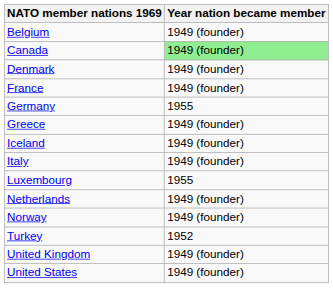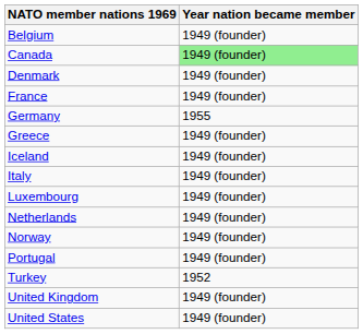Luxembourg | Year nation became member: 1955 -> 1949 (founder)
+ row: Portugal | 1949 (founder)
